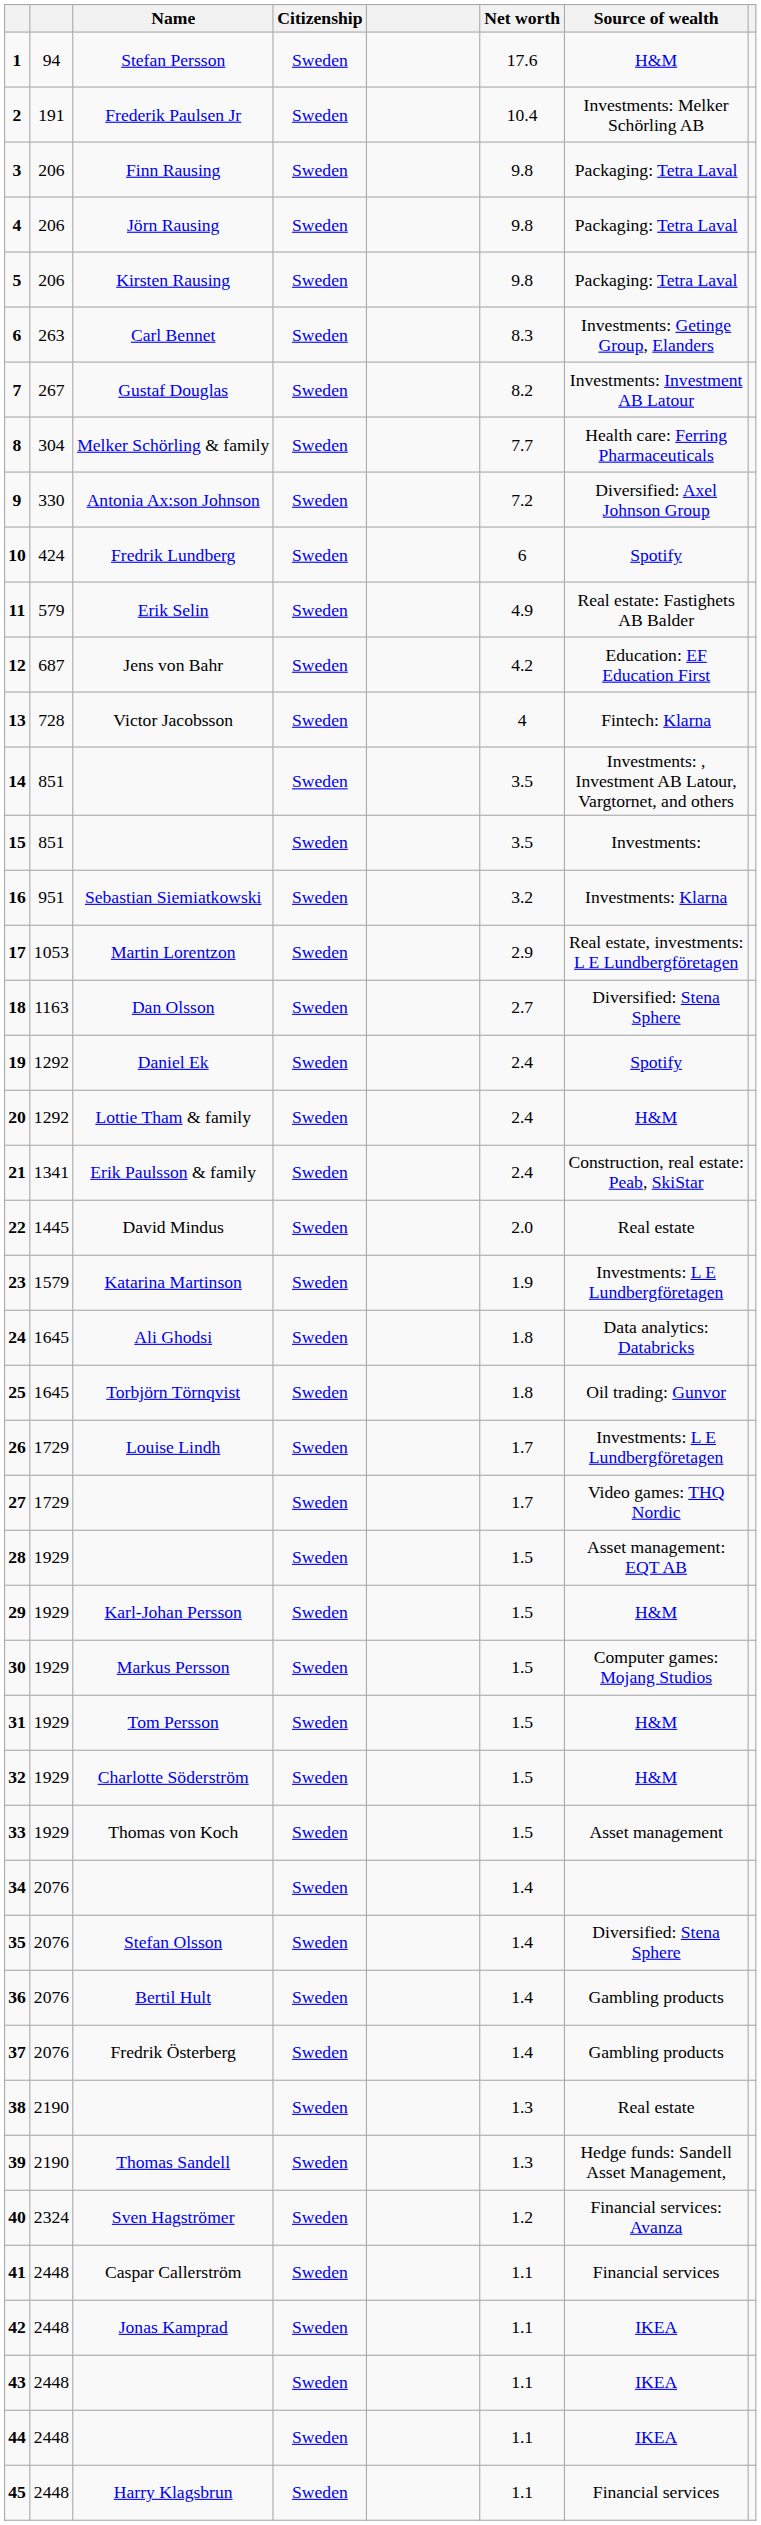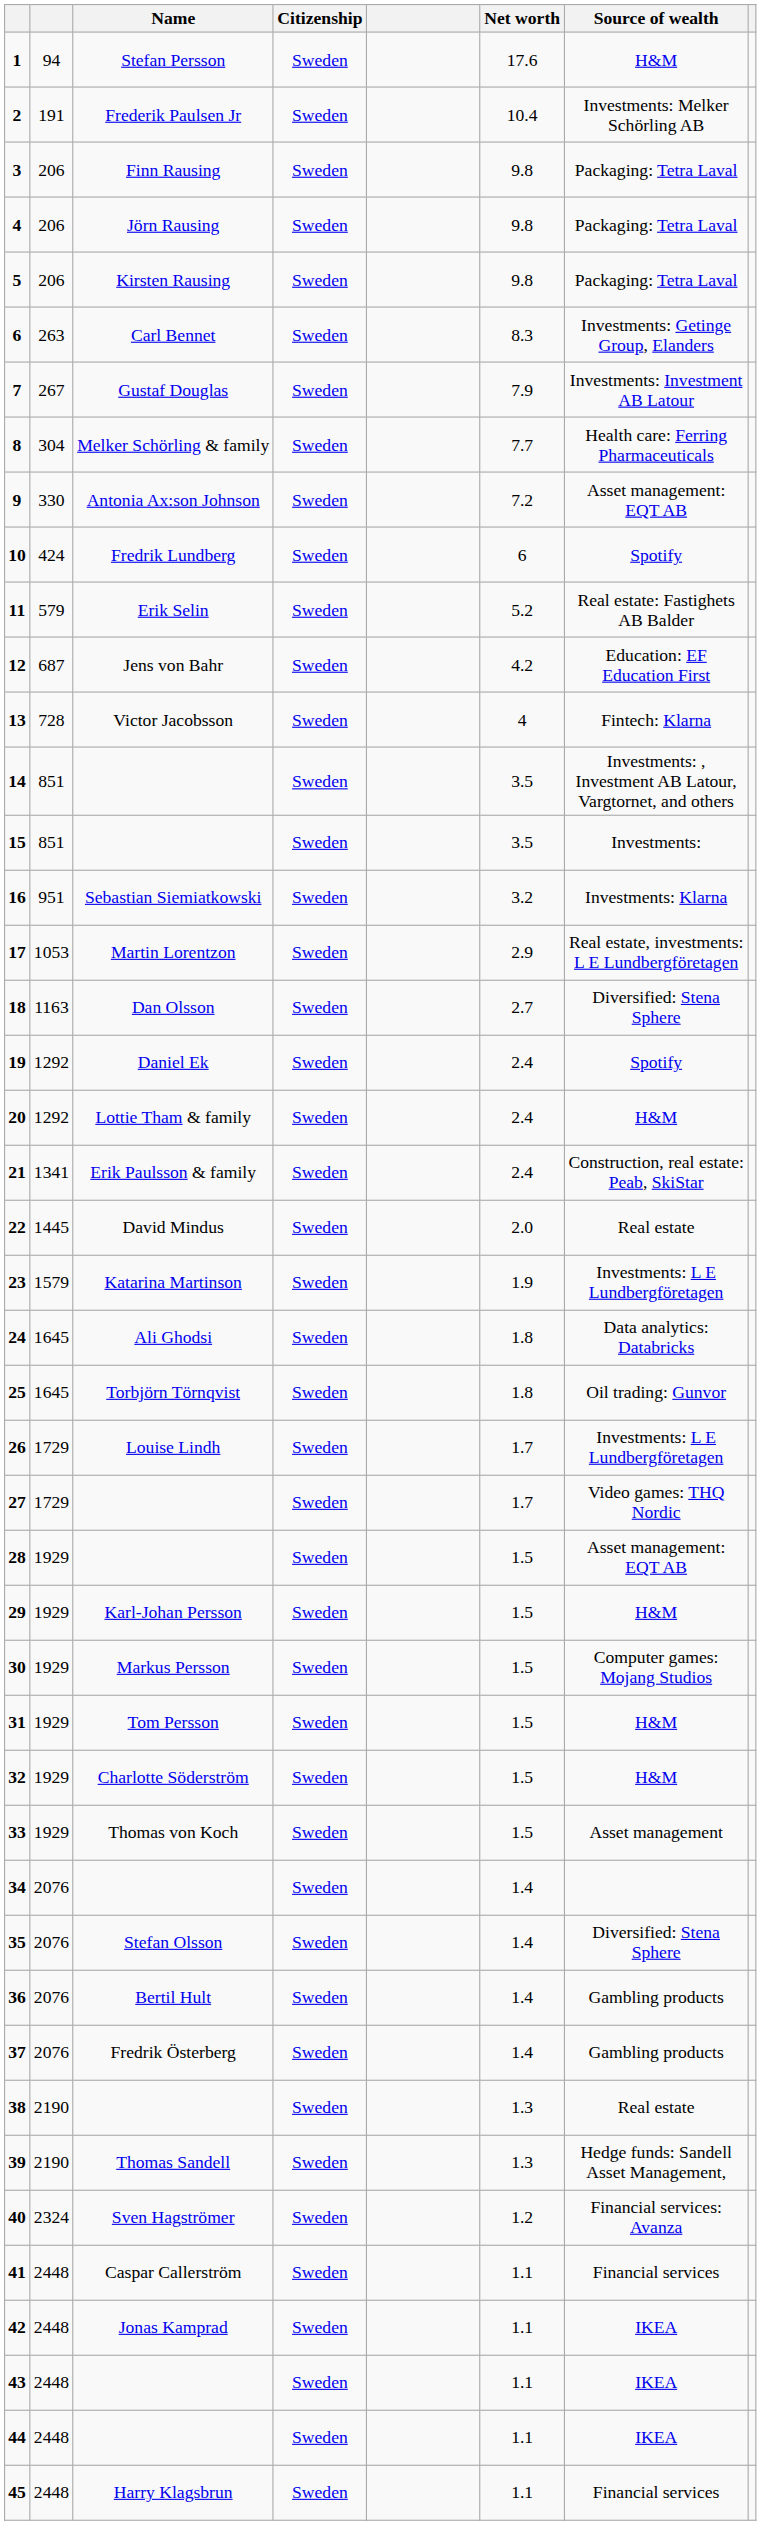7 | Net worth: 8.2 -> 7.9
9 | Source of wealth: Diversified: Axel Johnson Group -> Asset management: EQT AB
11 | Net worth: 4.9 -> 5.2
